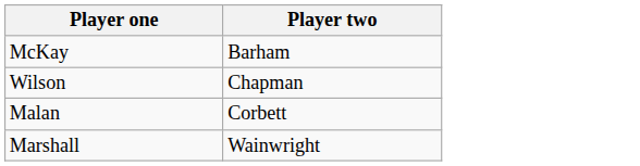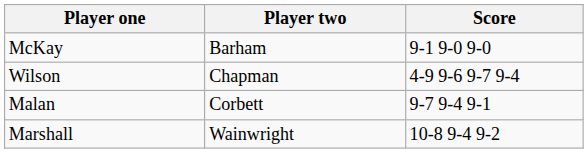+ column: Score | 9-1 9-0 9-0 | 4-9 9-6 9-7 9-4 | 9-7 9-4 9-1 | 10-8 9-4 9-2
